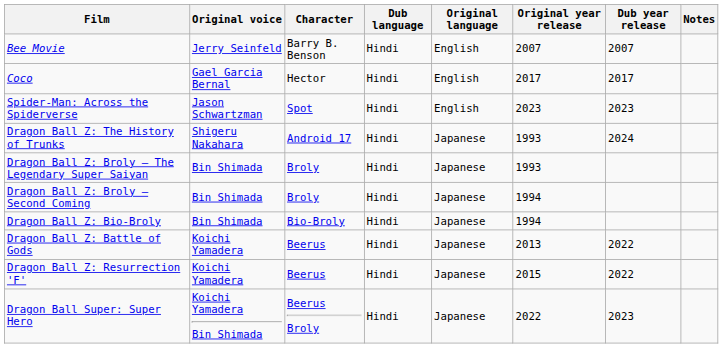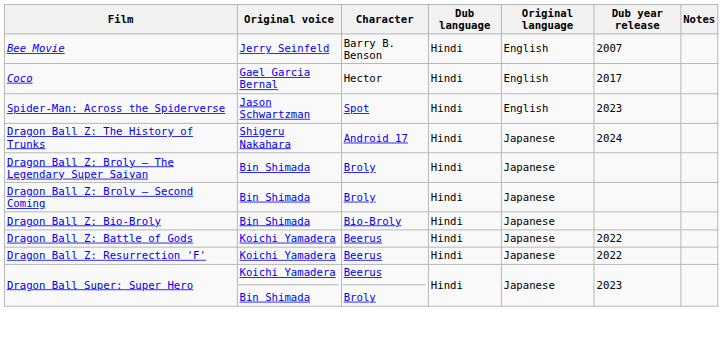- column: Original year release | 2007 | 2017 | 2023 | 1993 | 1993 | 1994 | 1994 | 2013 | 2015 | 2022
